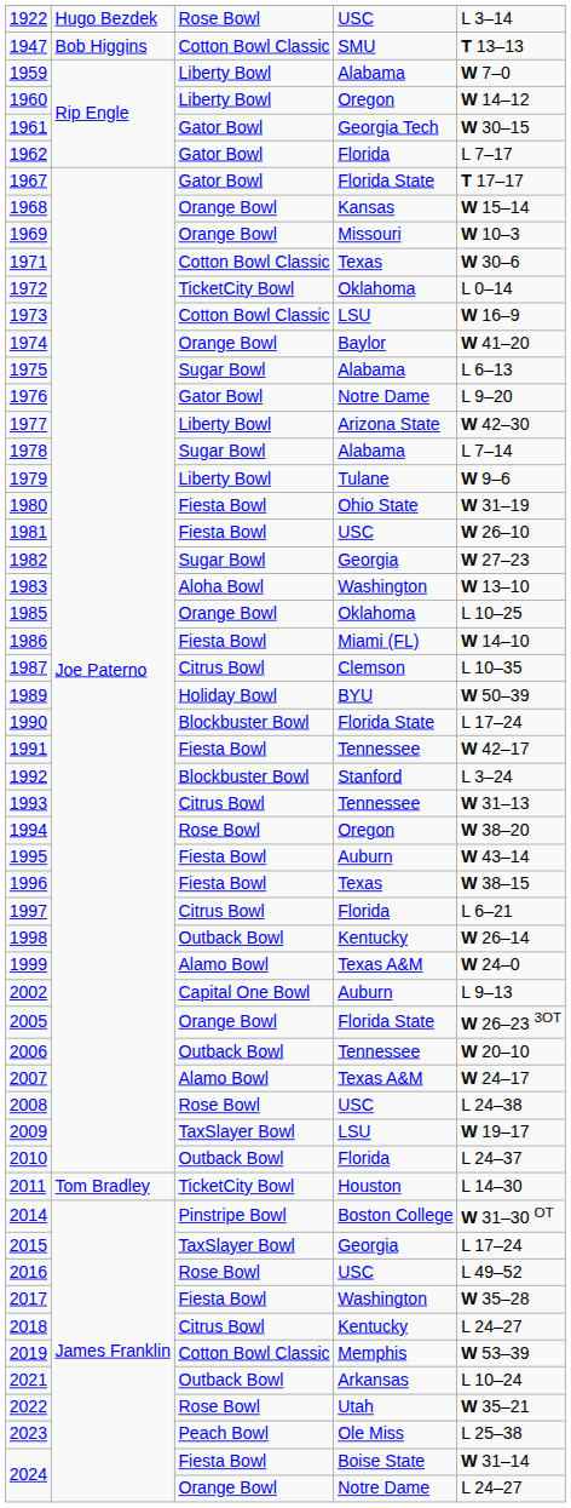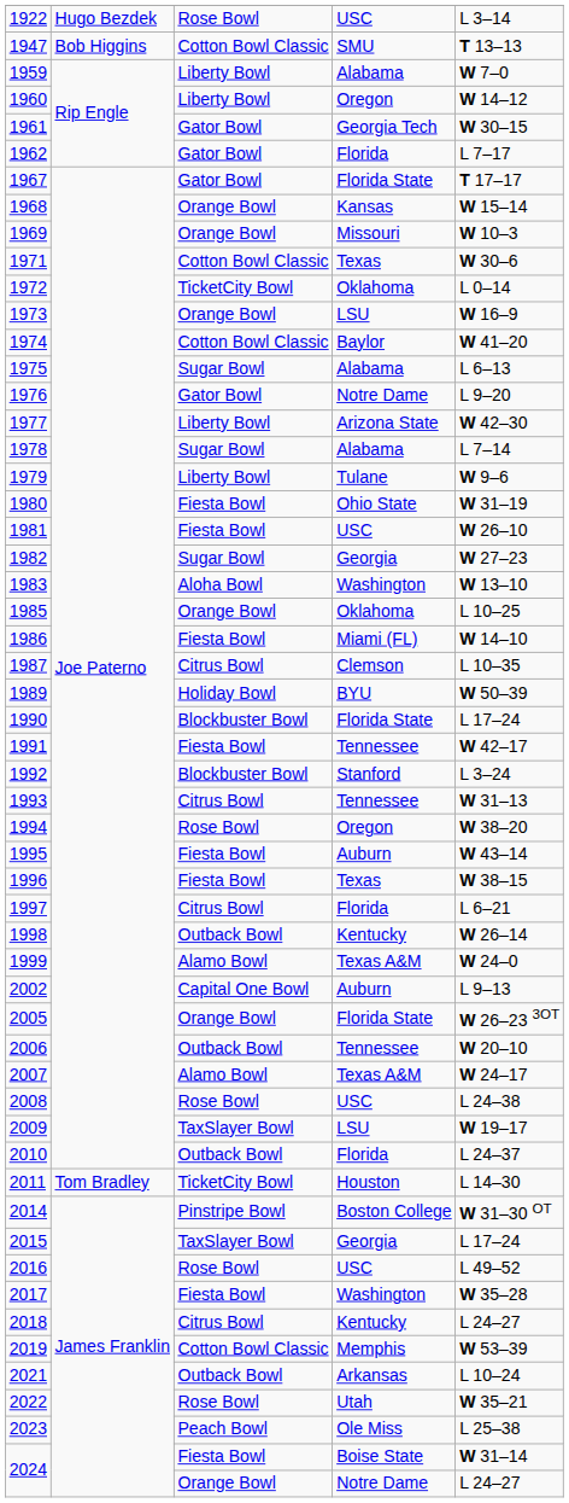1973 | column 3: Cotton Bowl Classic -> Orange Bowl
1974 | column 3: Orange Bowl -> Cotton Bowl Classic
